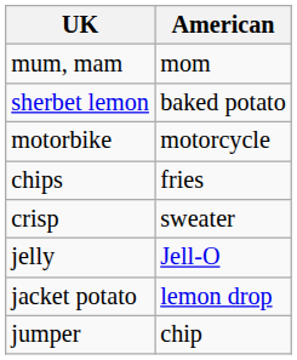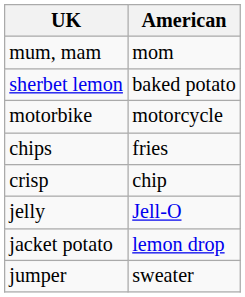crisp | American: sweater -> chip
jumper | American: chip -> sweater
